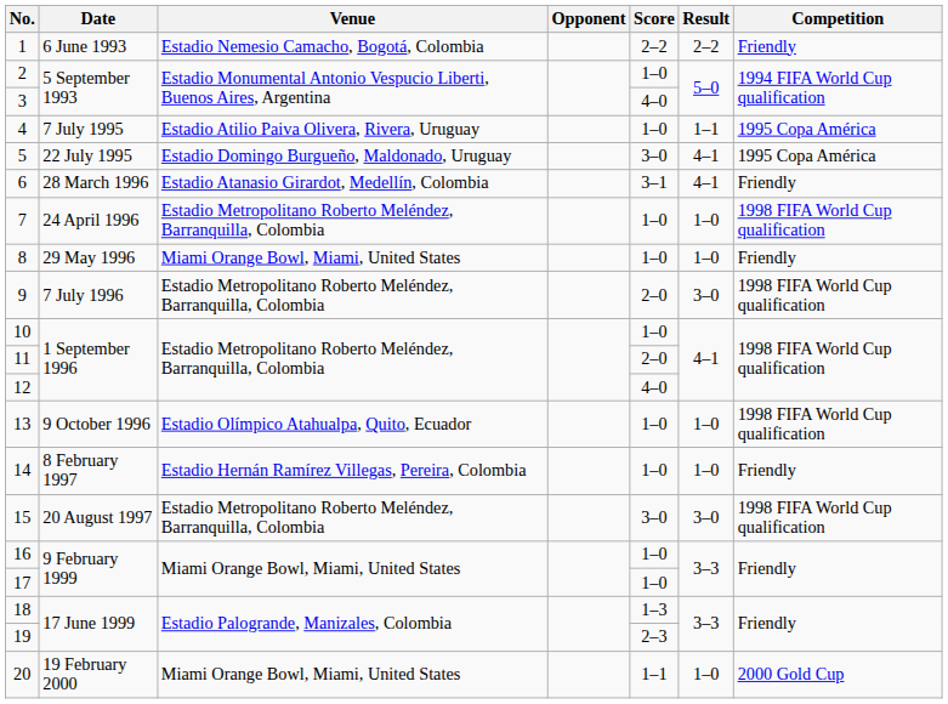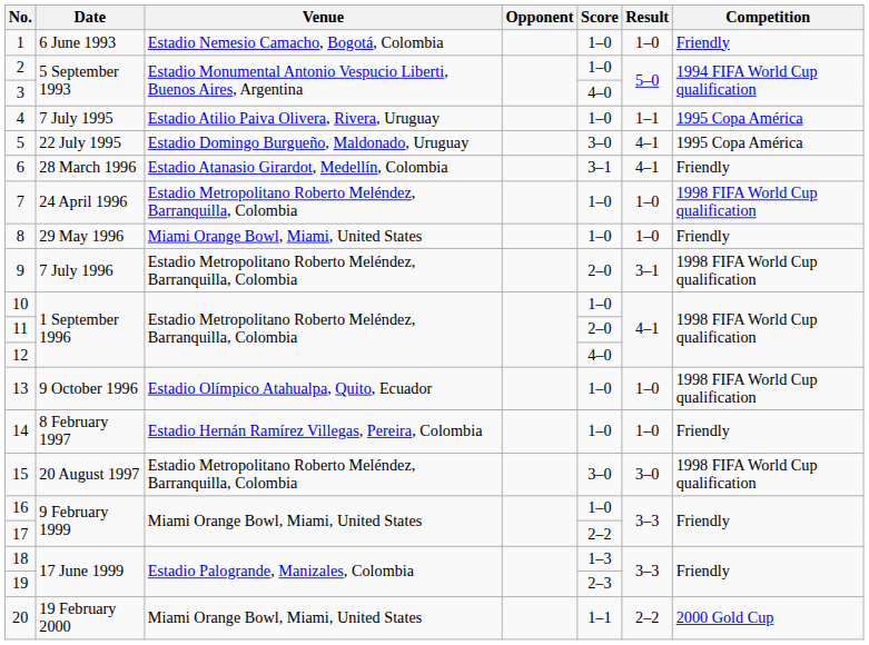1 | Score: 2–2 -> 1–0
1 | Result: 2–2 -> 1–0
9 | Result: 3–0 -> 3–1
17 | Score: 1–0 -> 2–2
20 | Result: 1–0 -> 2–2
